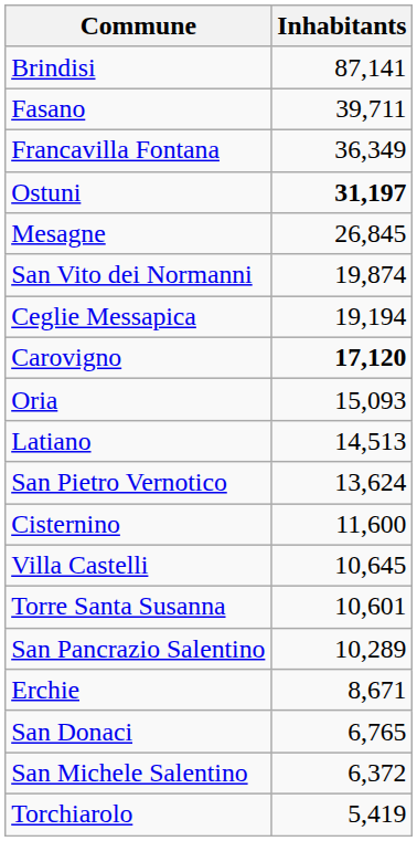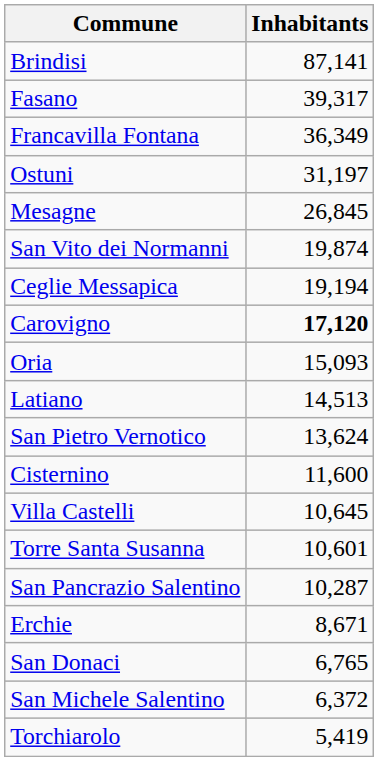Fasano | Inhabitants: 39,711 -> 39,317
Ostuni | Inhabitants: bold -> normal
San Pancrazio Salentino | Inhabitants: 10,289 -> 10,287
